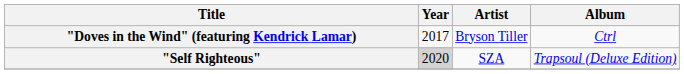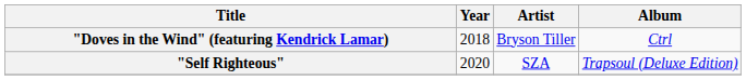"Doves in the Wind" (featuring Kendrick Lamar) | Year: 2017 -> 2018
"Self Righteous" | Year: lightgrey background -> no background
